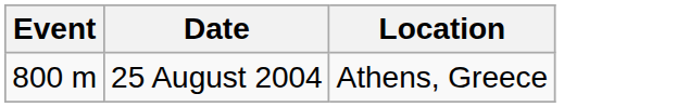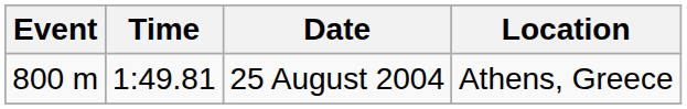+ column: Time | 1:49.81
